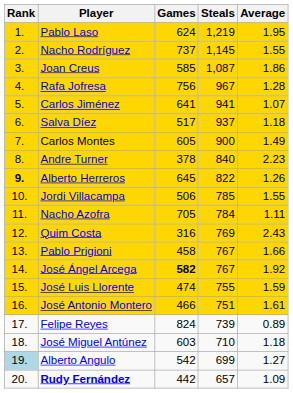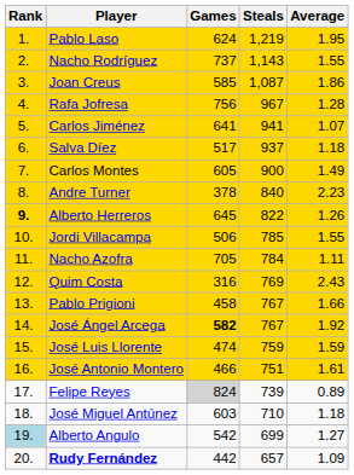Nacho Rodríguez | Steals: 1,145 -> 1,143
José Luis Llorente | Steals: 755 -> 759
Felipe Reyes | Games: no background -> lightgrey background
